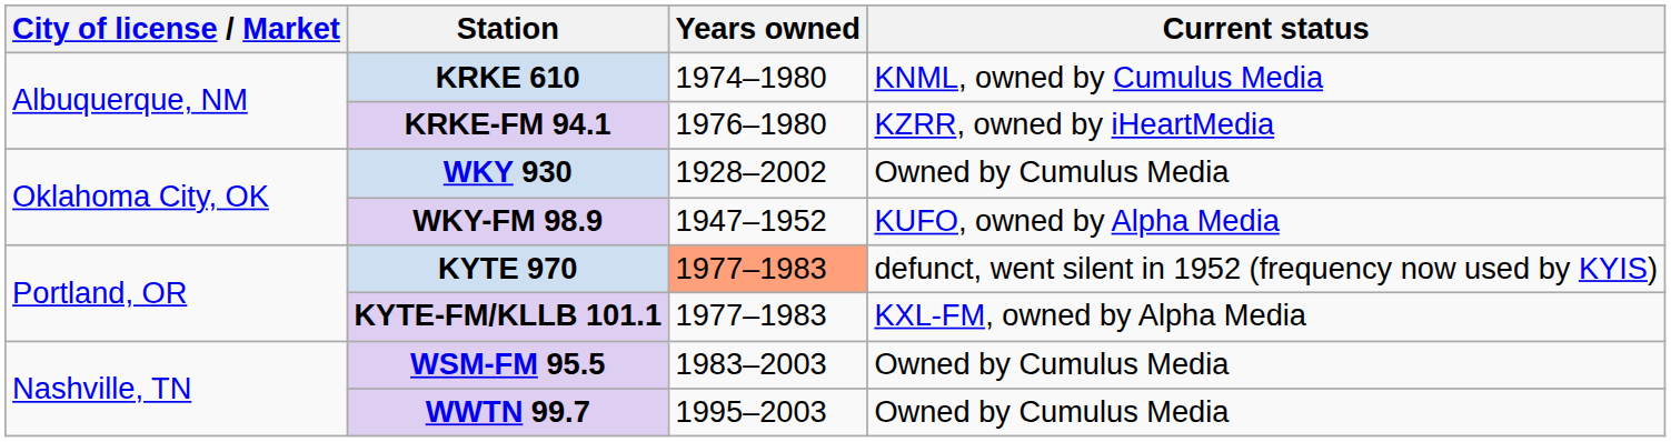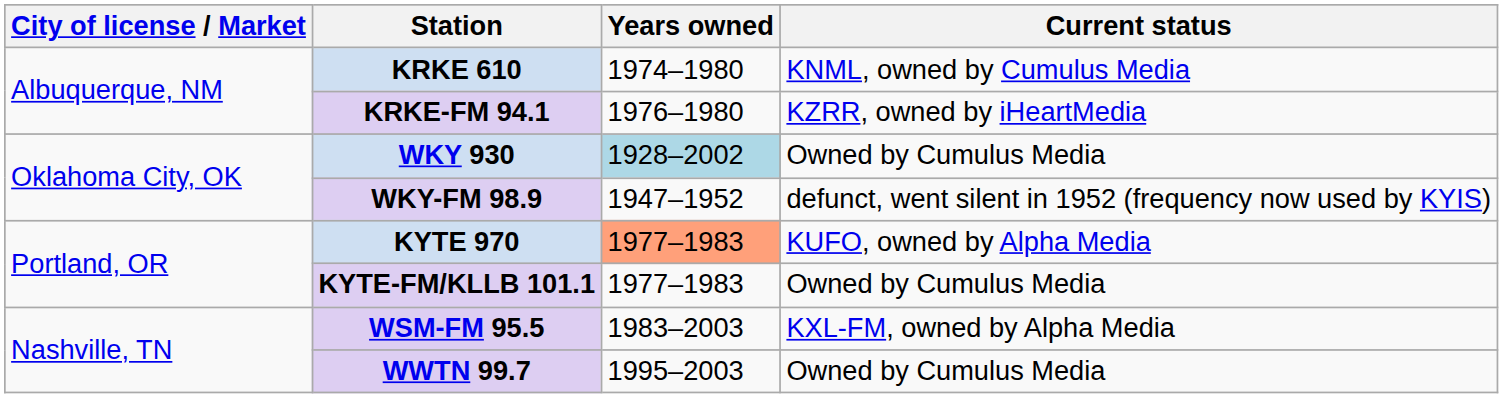WKY 930 | Years owned: no background -> lightblue background
WKY-FM 98.9 | Current status: KUFO, owned by Alpha Media -> defunct, went silent in 1952 (frequency now used by KYIS)
KYTE 970 | Current status: defunct, went silent in 1952 (frequency now used by KYIS) -> KUFO, owned by Alpha Media
KYTE-FM/KLLB 101.1 | Current status: KXL-FM, owned by Alpha Media -> Owned by Cumulus Media
WSM-FM 95.5 | Current status: Owned by Cumulus Media -> KXL-FM, owned by Alpha Media
